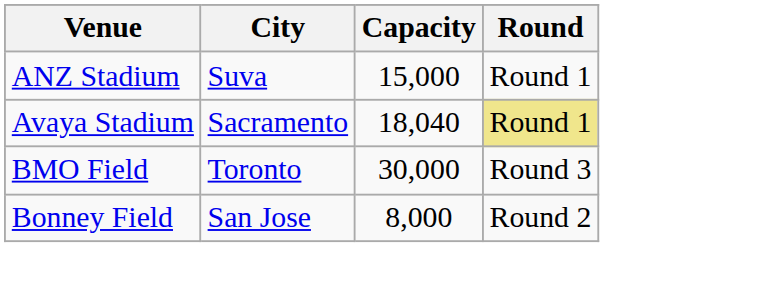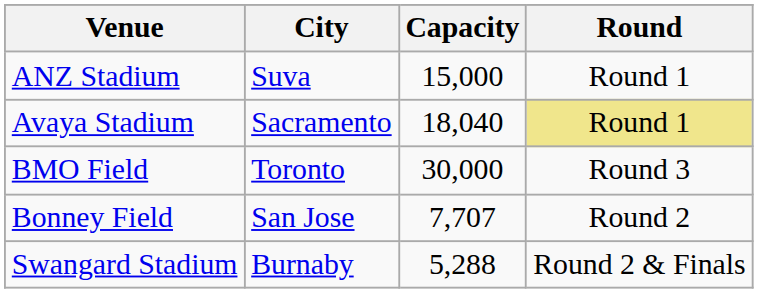Bonney Field | Capacity: 8,000 -> 7,707
+ row: Swangard Stadium | Burnaby | 5,288 | Round 2 & Finals
